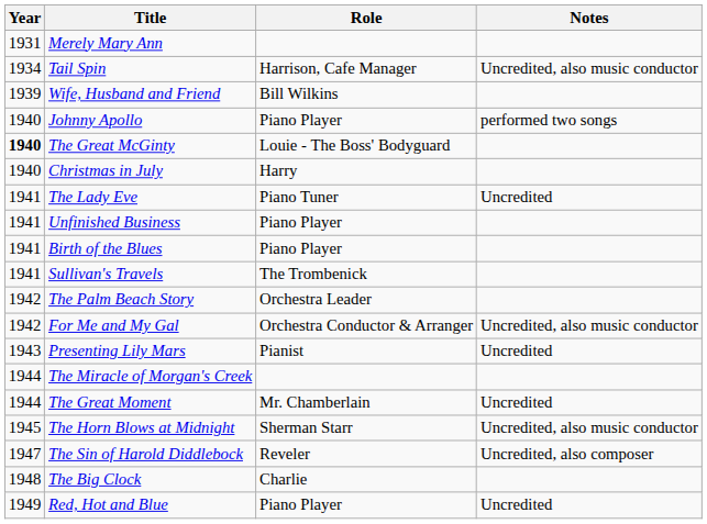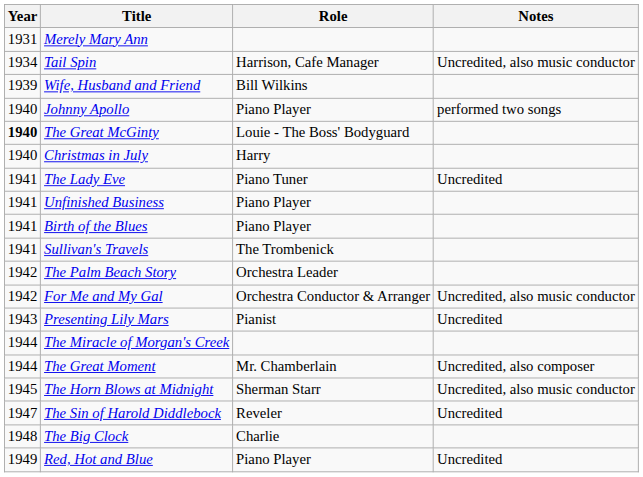The Great Moment | Notes: Uncredited -> Uncredited, also composer
The Sin of Harold Diddlebock | Notes: Uncredited, also composer -> Uncredited
